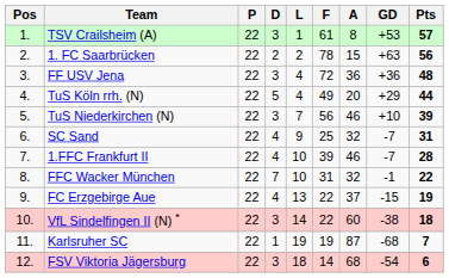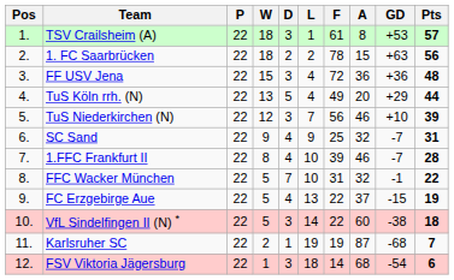+ column: W | 18 | 18 | 15 | 13 | 12 | 9 | 8 | 5 | 5 | 5 | 2 | 1
